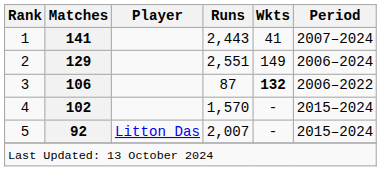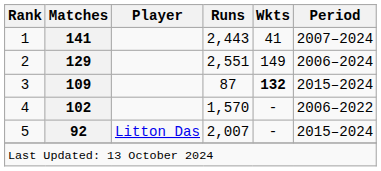3 | Matches: 106 -> 109
3 | Period: 2006–2022 -> 2015–2024
4 | Period: 2015–2024 -> 2006–2022
